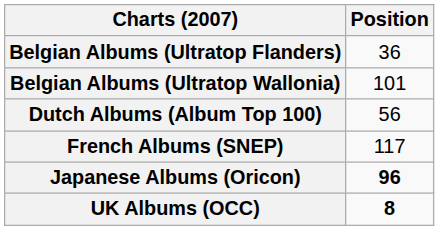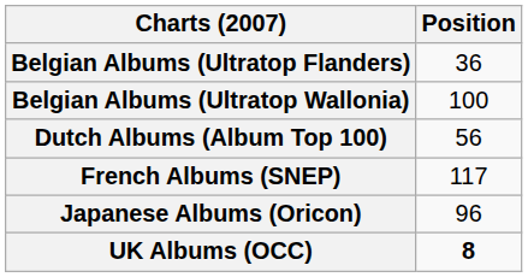Belgian Albums (Ultratop Wallonia) | Position: 101 -> 100
Japanese Albums (Oricon) | Position: bold -> normal
